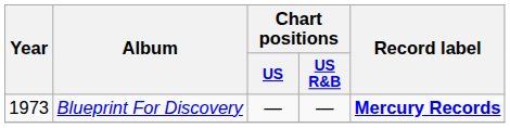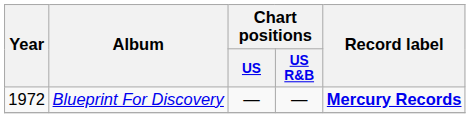Blueprint For Discovery | Year: 1973 -> 1972
